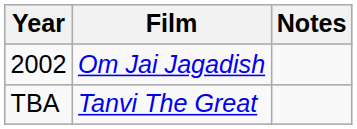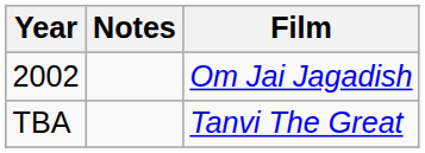columns swapped: Film <-> Notes
